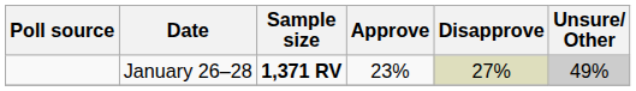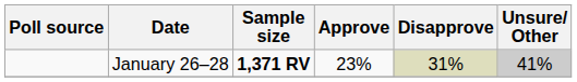January 26–28 | Disapprove: 27% -> 31%
January 26–28 | Unsure/ Other: 49% -> 41%
